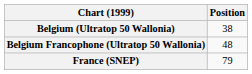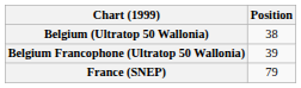Belgium Francophone (Ultratop 50 Wallonia) | Position: 48 -> 39
